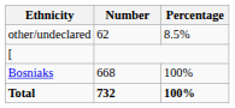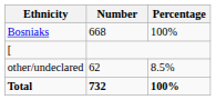rows swapped: Bosniaks <-> other/undeclared
